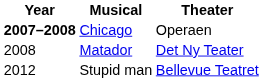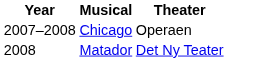Chicago | Year: bold -> normal
- row: 2012 | Stupid man | Bellevue Teatret
